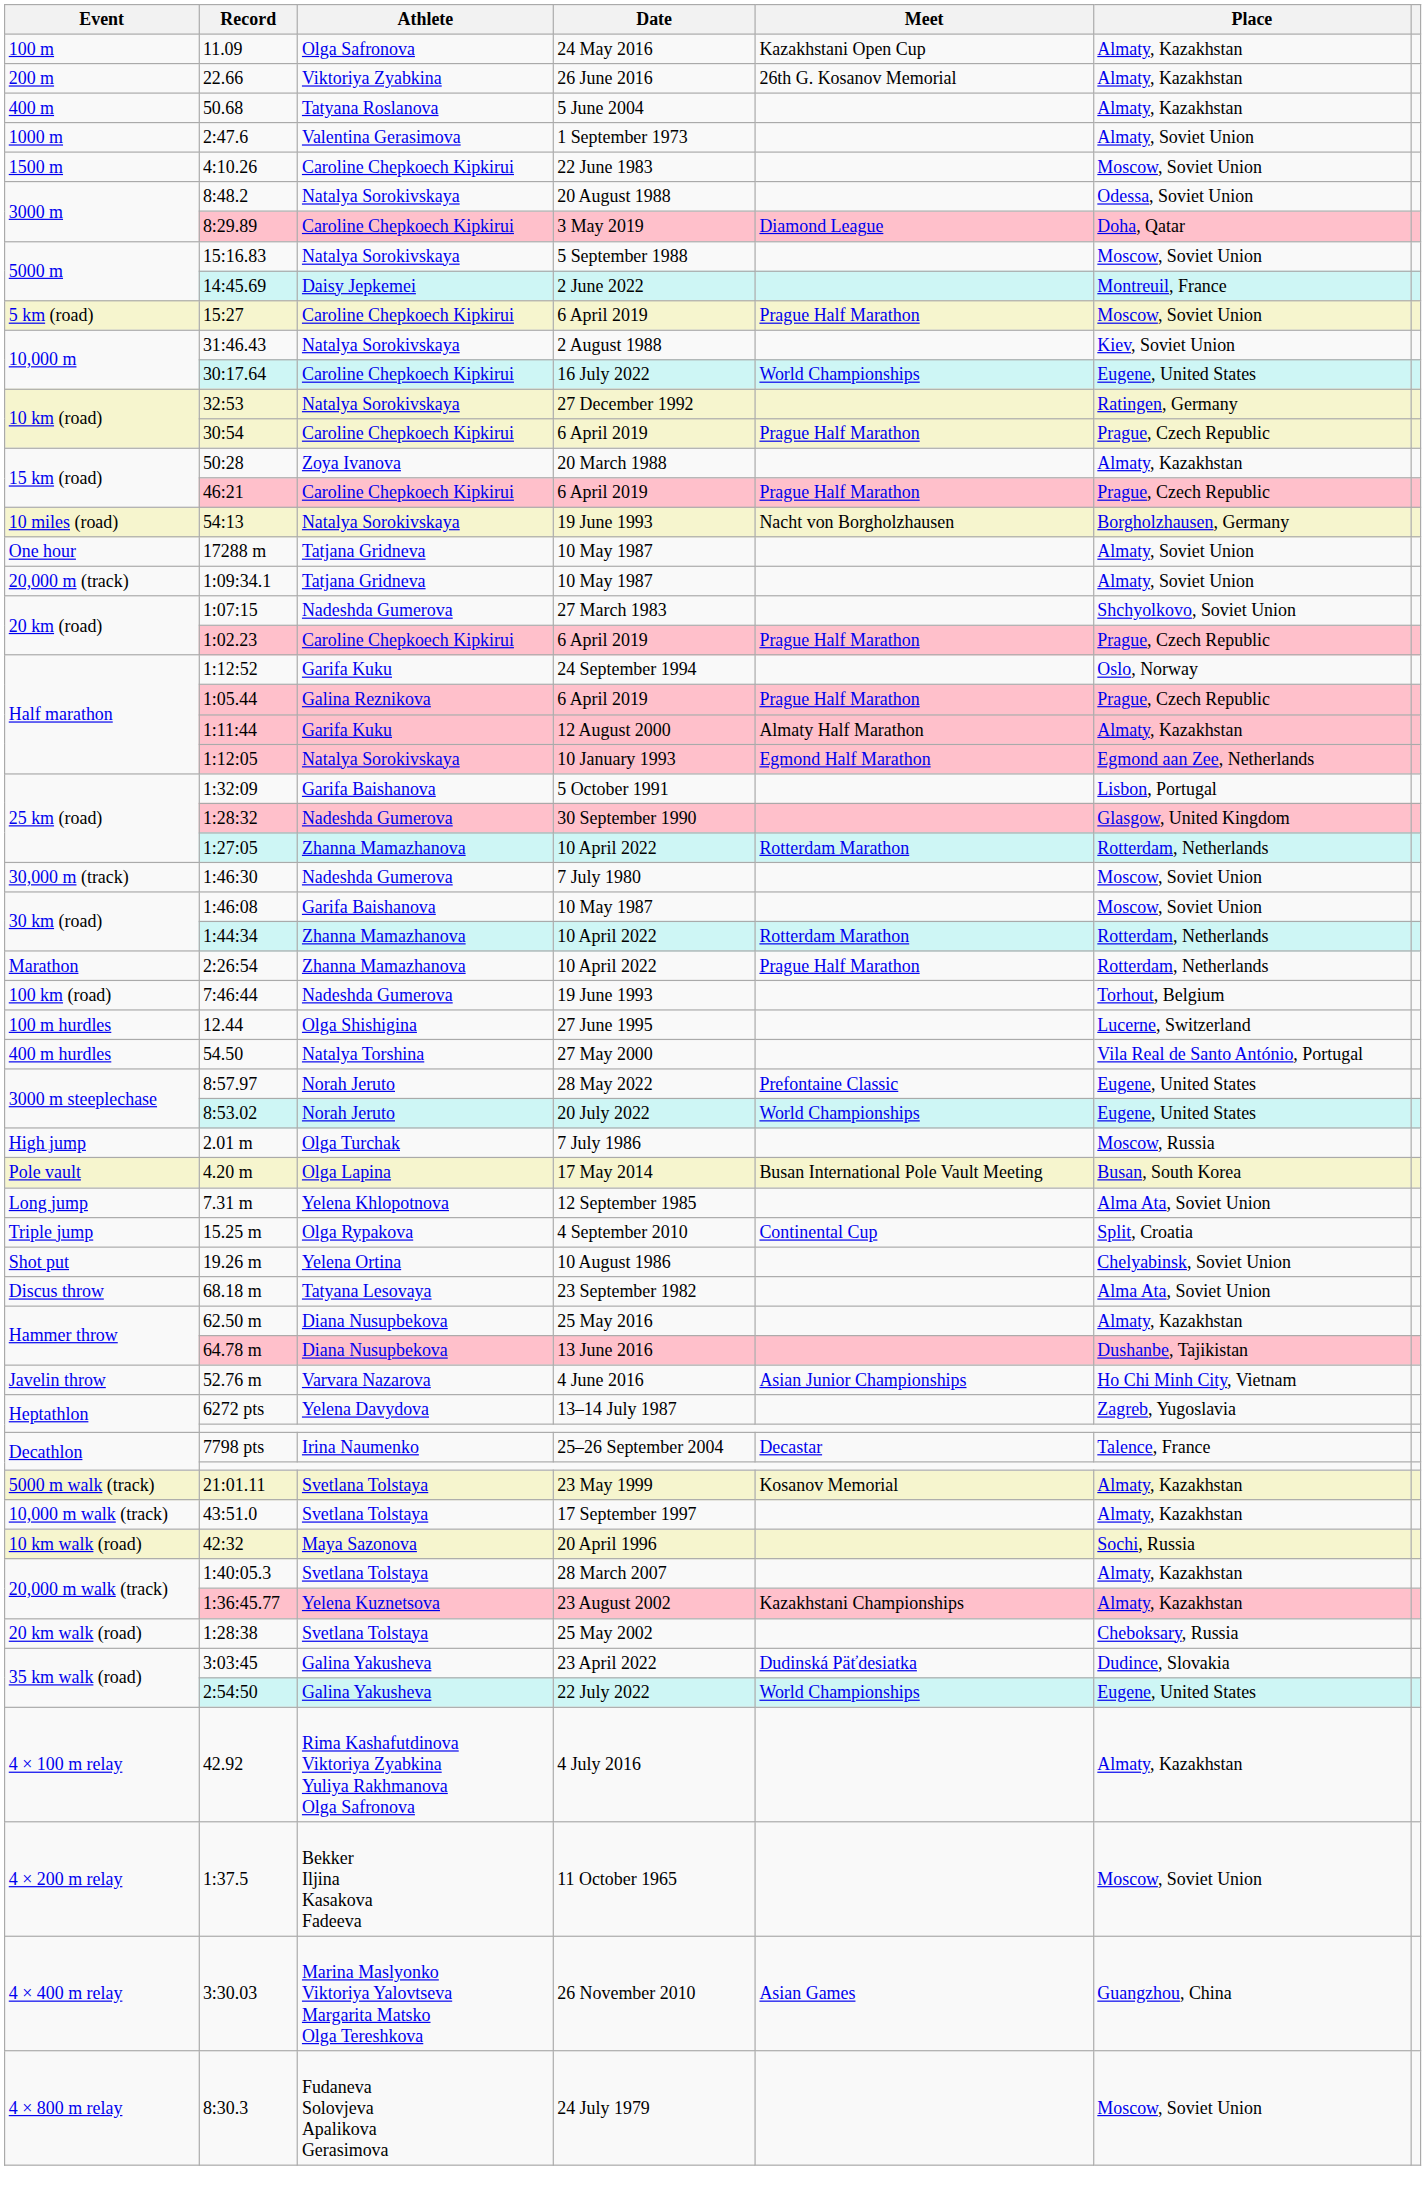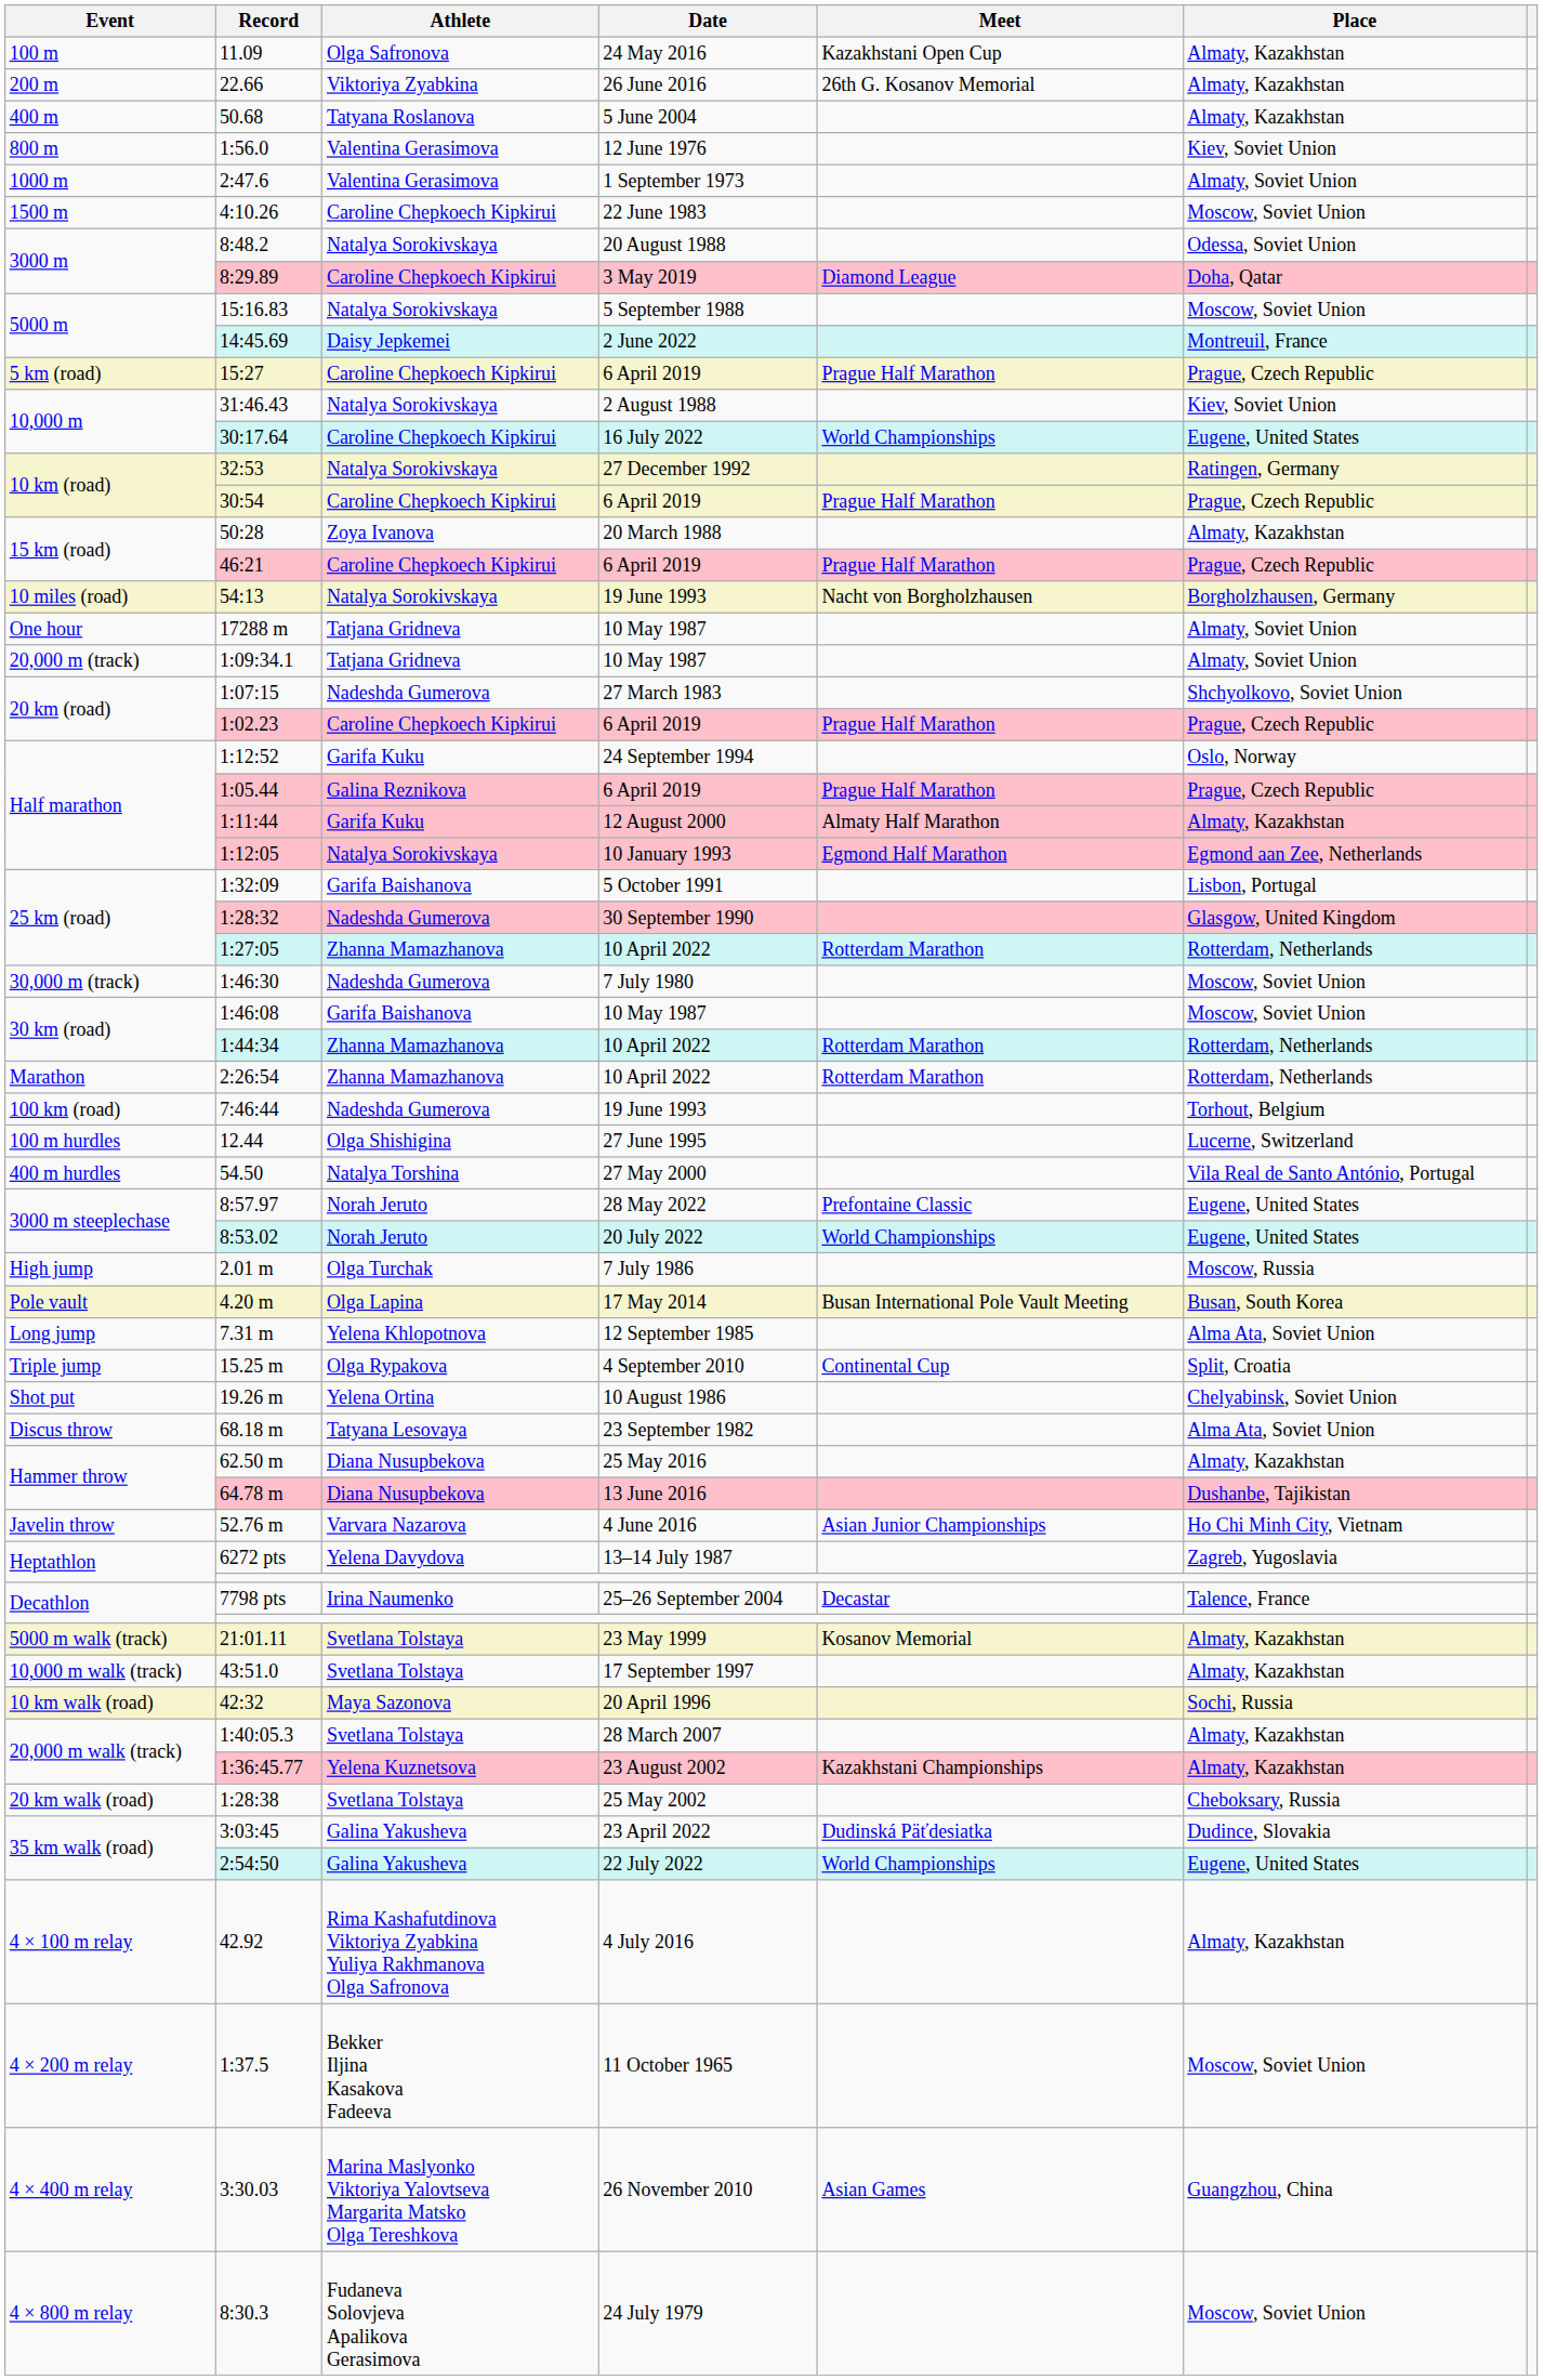+ row: 800 m | 1:56.0 | Valentina Gerasimova | 12 June 1976 | Kiev, Soviet Union
15:27 | Place: Moscow, Soviet Union -> Prague, Czech Republic
2:26:54 | Meet: Prague Half Marathon -> Rotterdam Marathon
